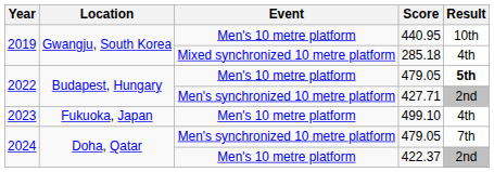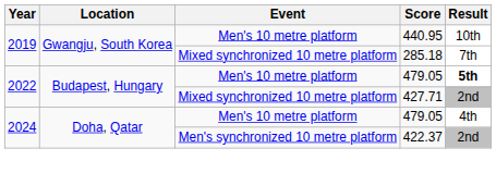285.18 | Result: 4th -> 7th
427.71 | Event: Men's synchronized 10 metre platform -> Mixed synchronized 10 metre platform
- row: 2023 | Fukuoka, Japan | Men's 10 metre platform | 499.10 | 4th
2024 / 479.05 | Event: Men's synchronized 10 metre platform -> Men's 10 metre platform
2024 / 479.05 | Result: 7th -> 4th
422.37 | Event: Men's 10 metre platform -> Men's synchronized 10 metre platform
